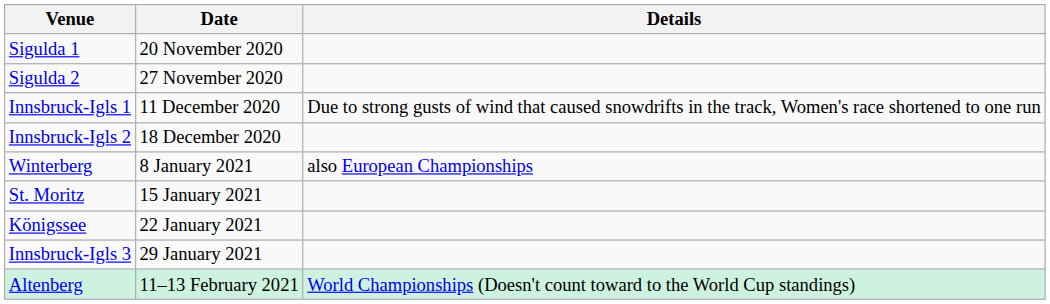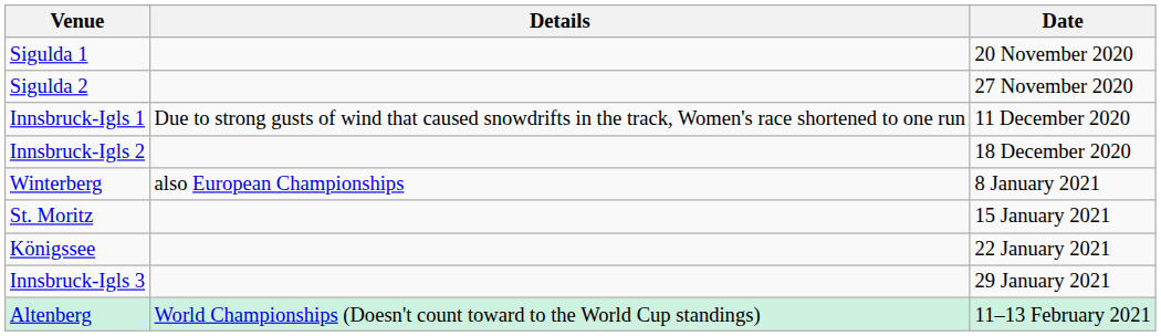columns swapped: Date <-> Details
